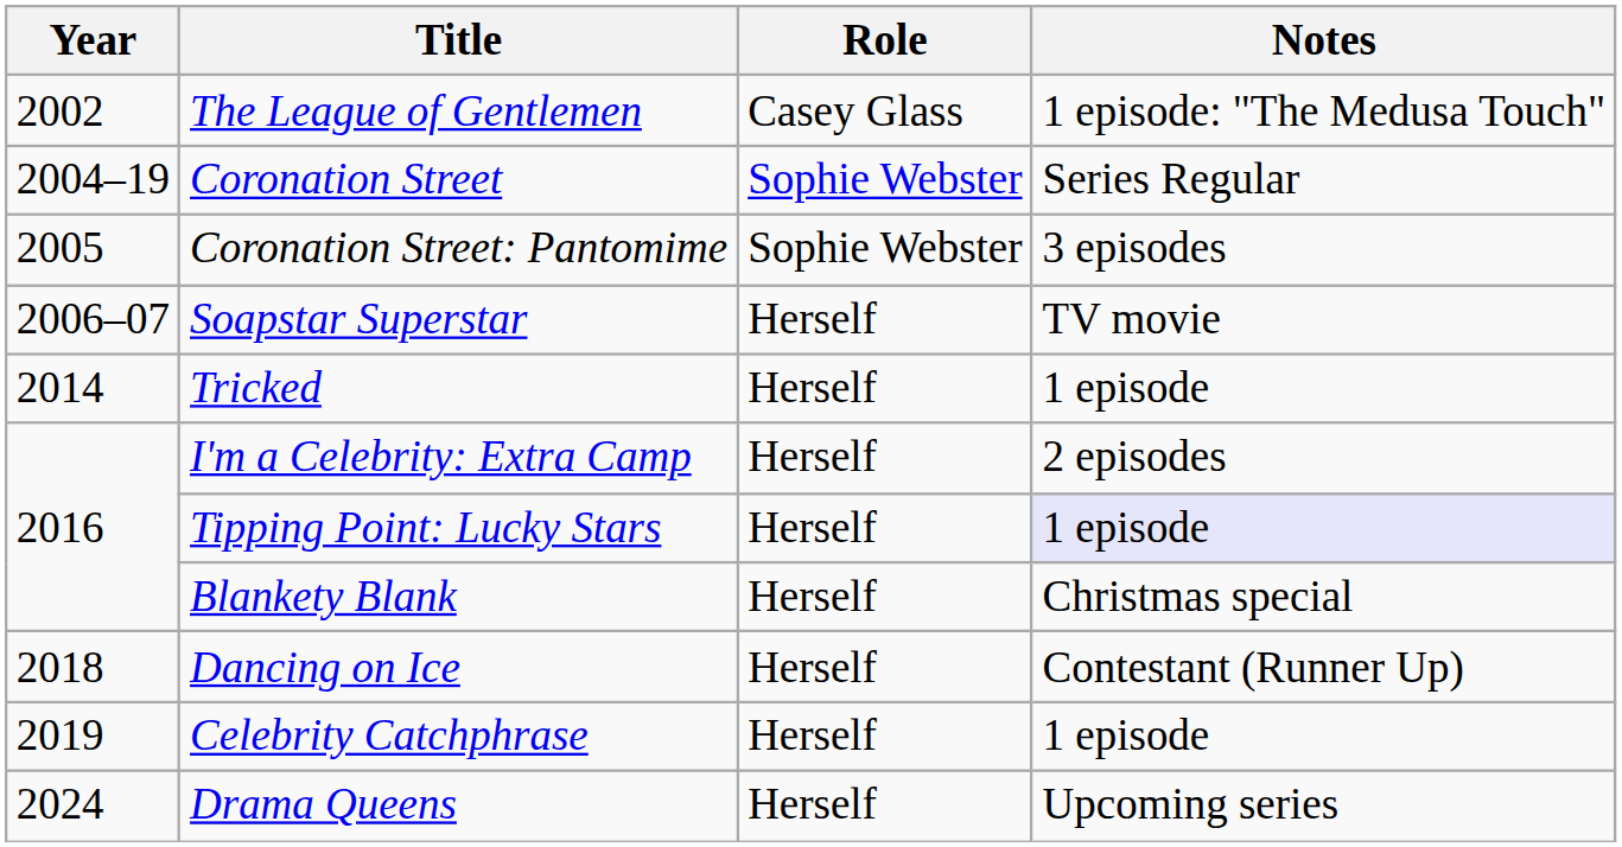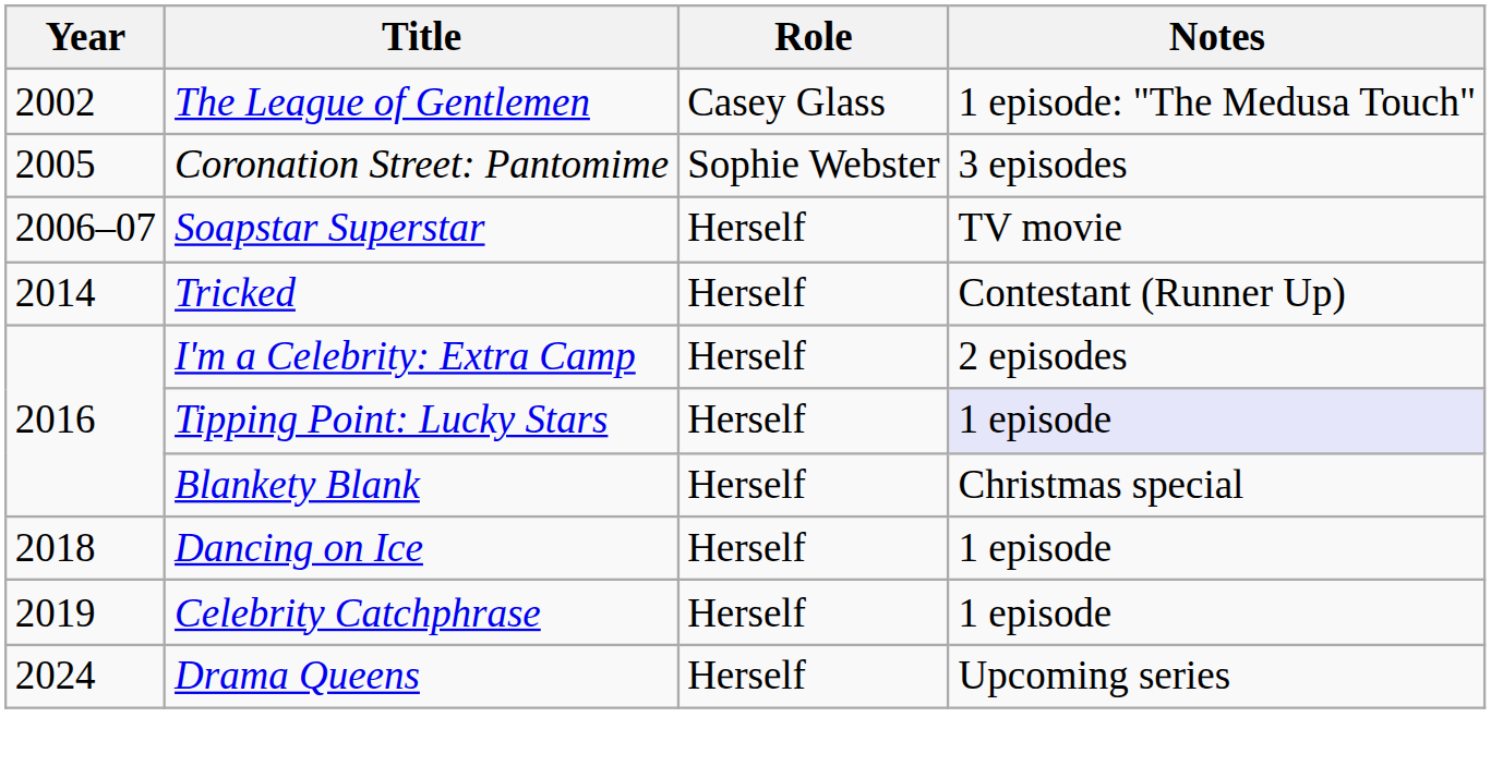- row: 2004–19 | Coronation Street | Sophie Webster | Series Regular
Tricked | Notes: 1 episode -> Contestant (Runner Up)
Dancing on Ice | Notes: Contestant (Runner Up) -> 1 episode
